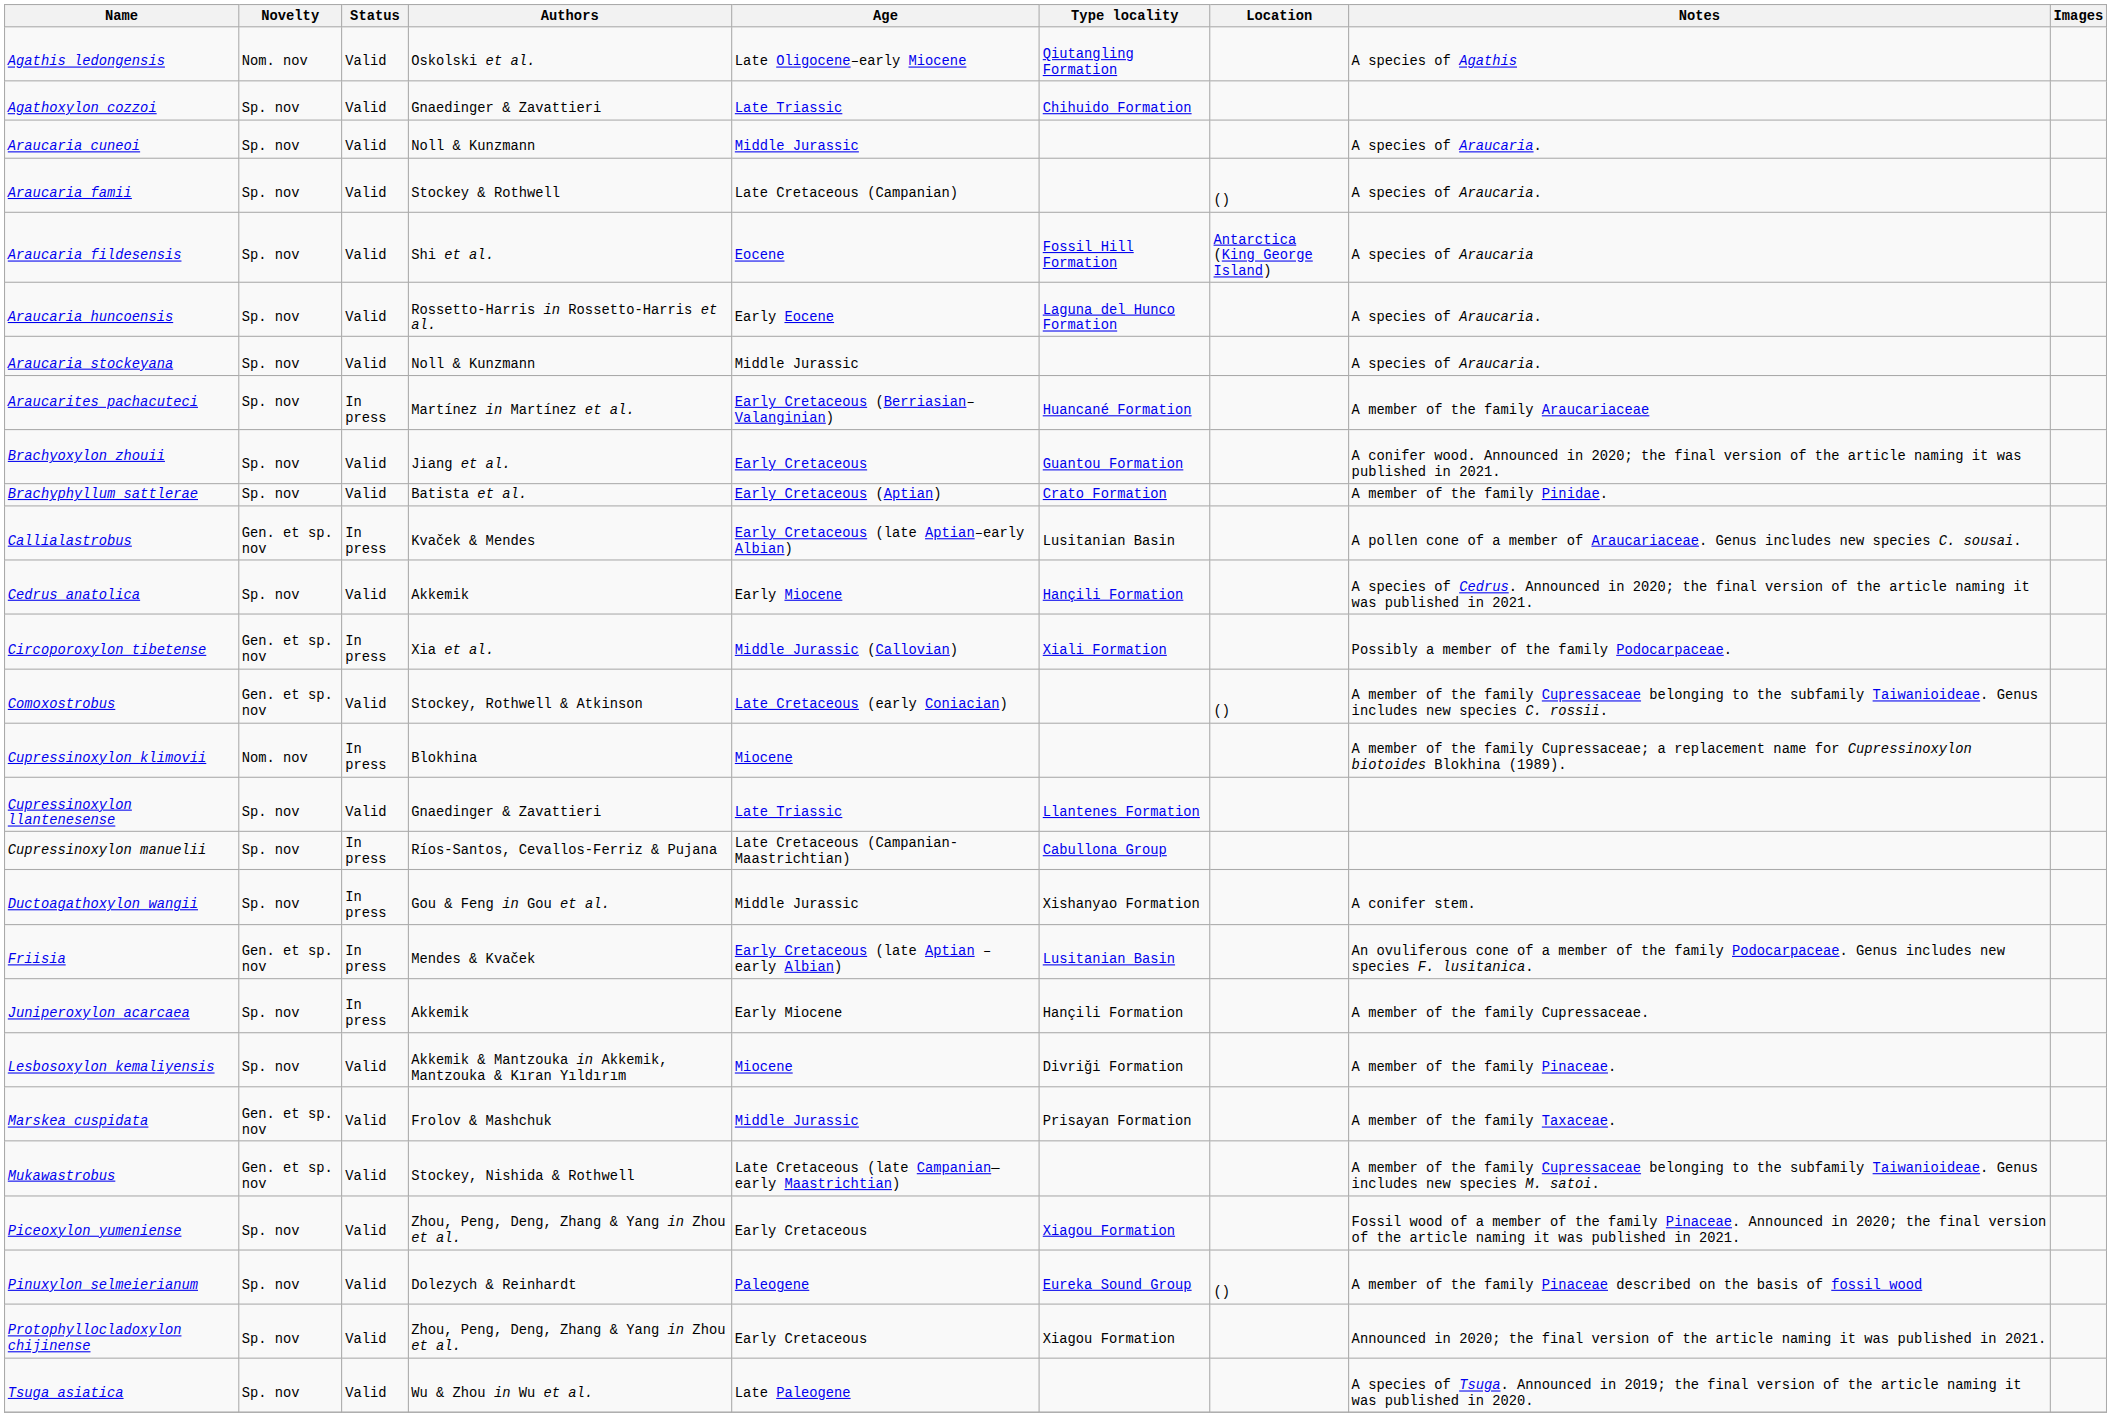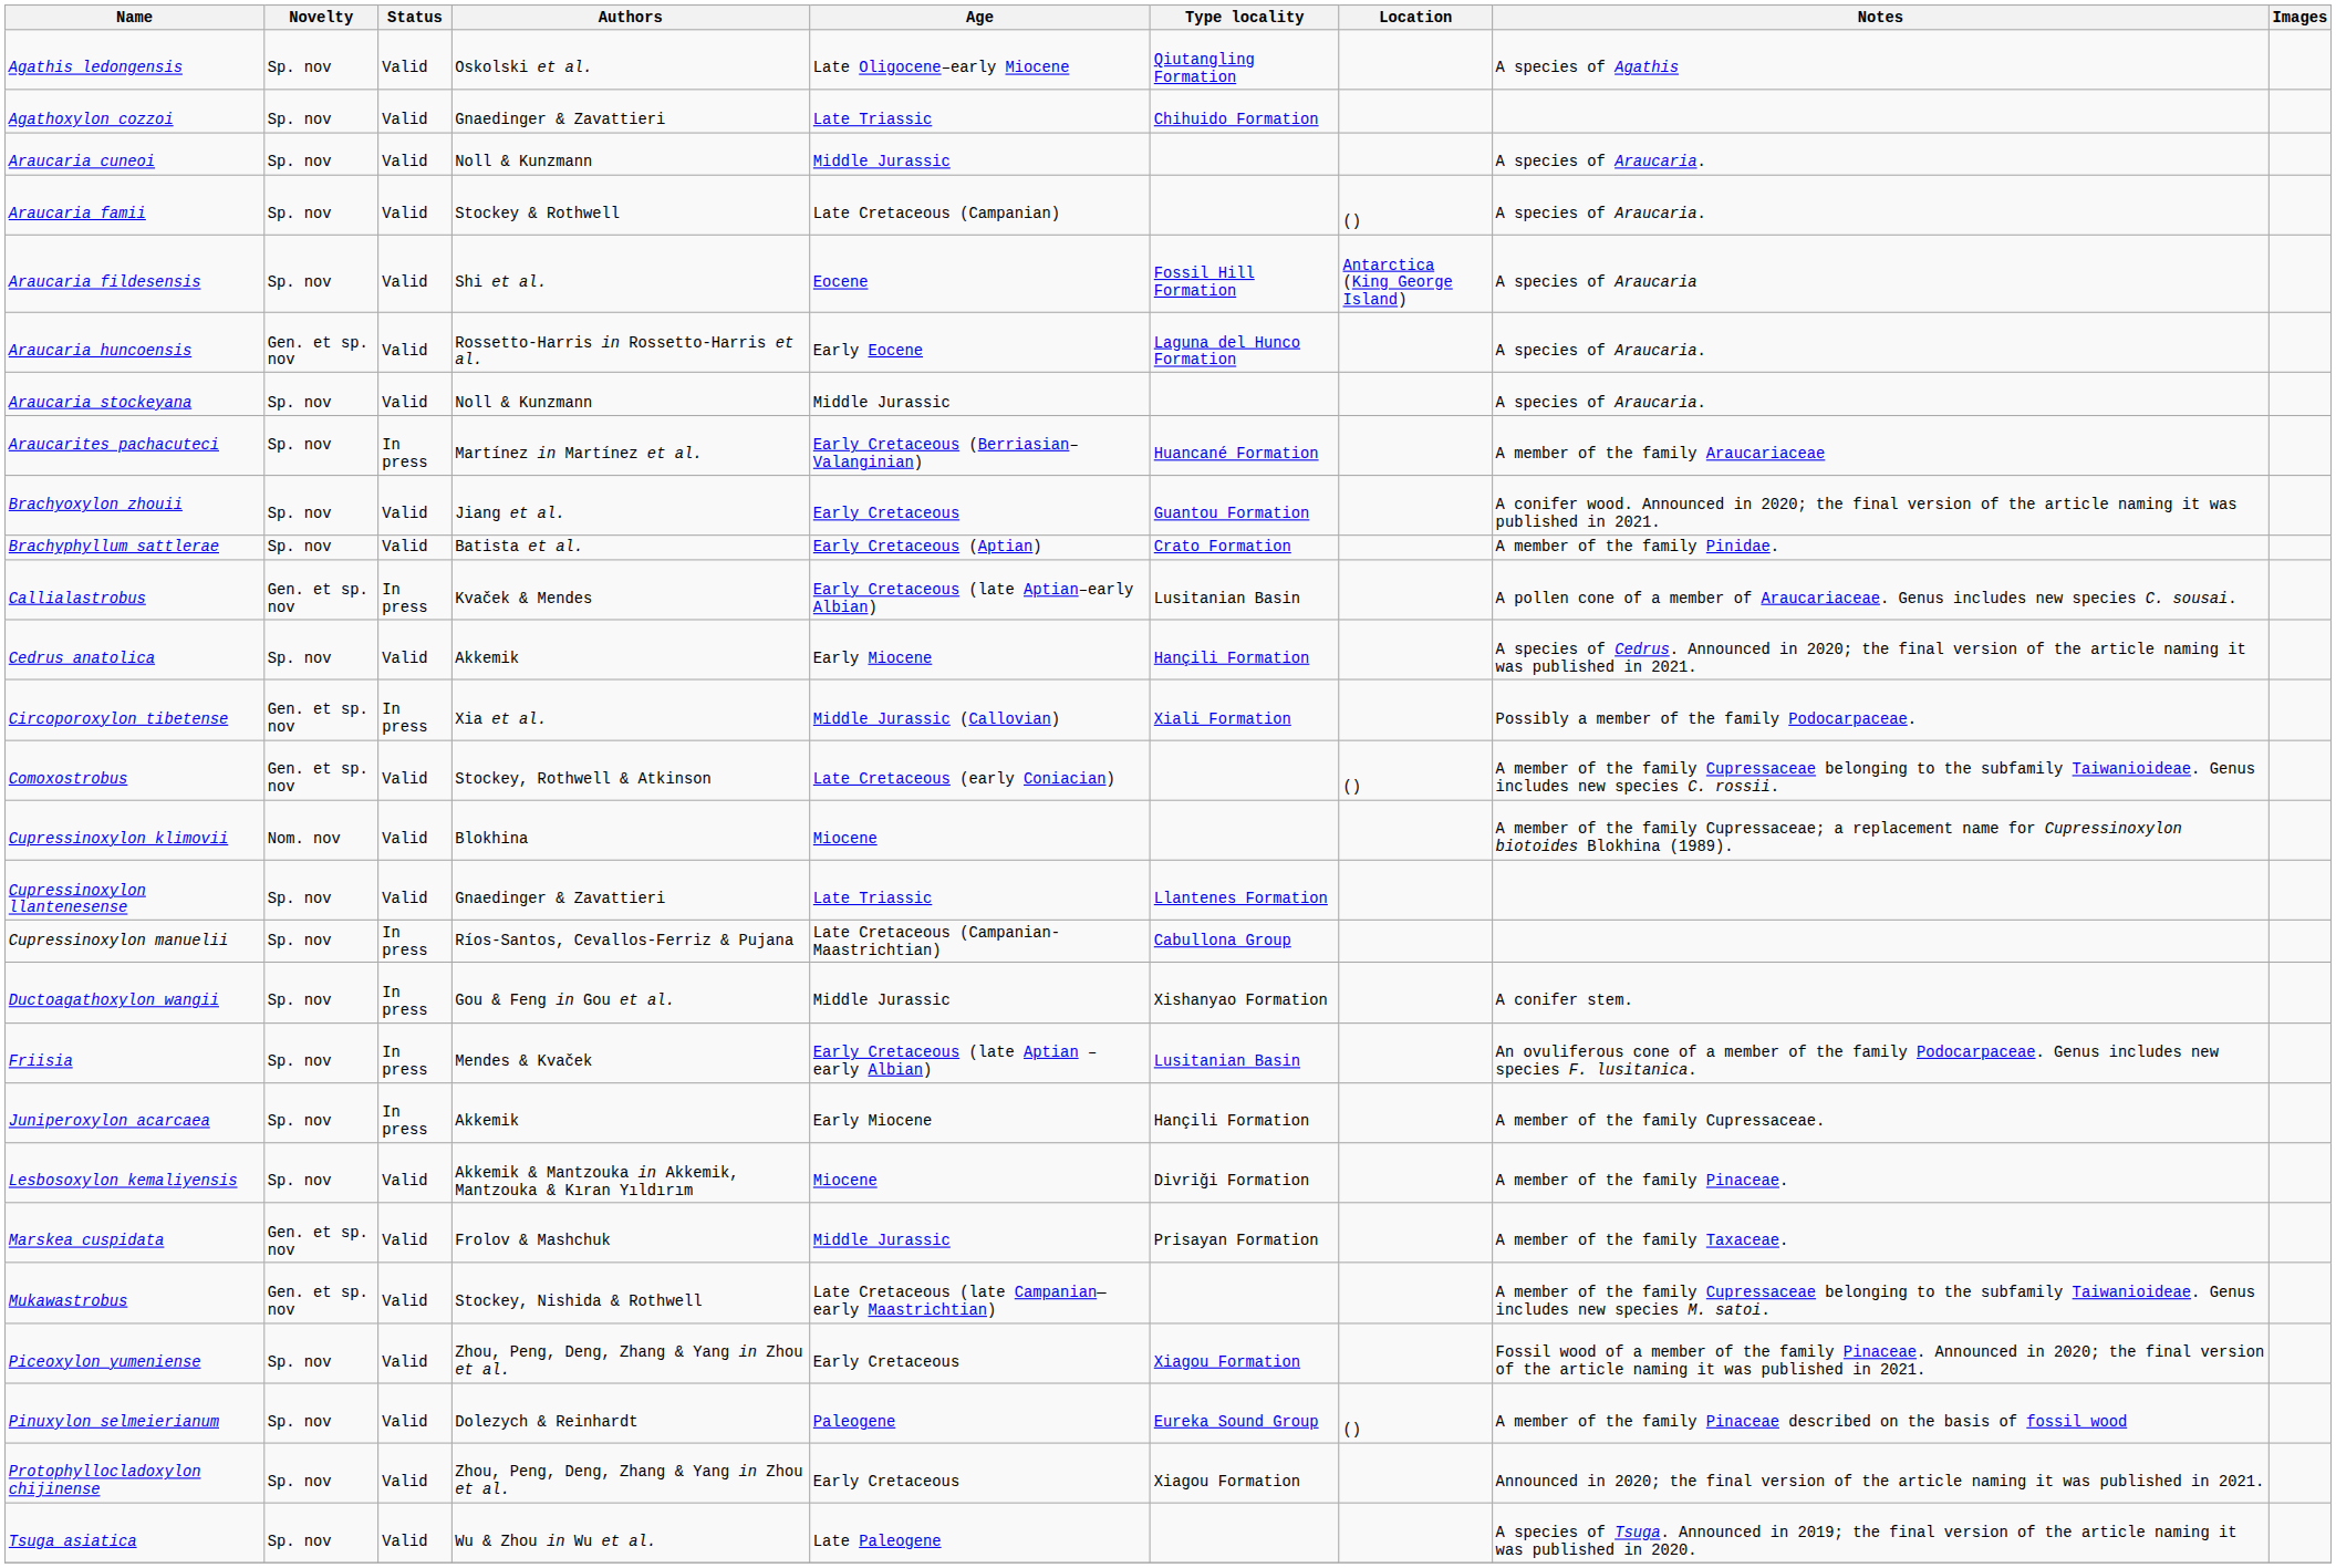Agathis ledongensis | Novelty: Nom. nov -> Sp. nov
Araucaria huncoensis | Novelty: Sp. nov -> Gen. et sp. nov
Cupressinoxylon klimovii | Status: In press -> Valid
Friisia | Novelty: Gen. et sp. nov -> Sp. nov
